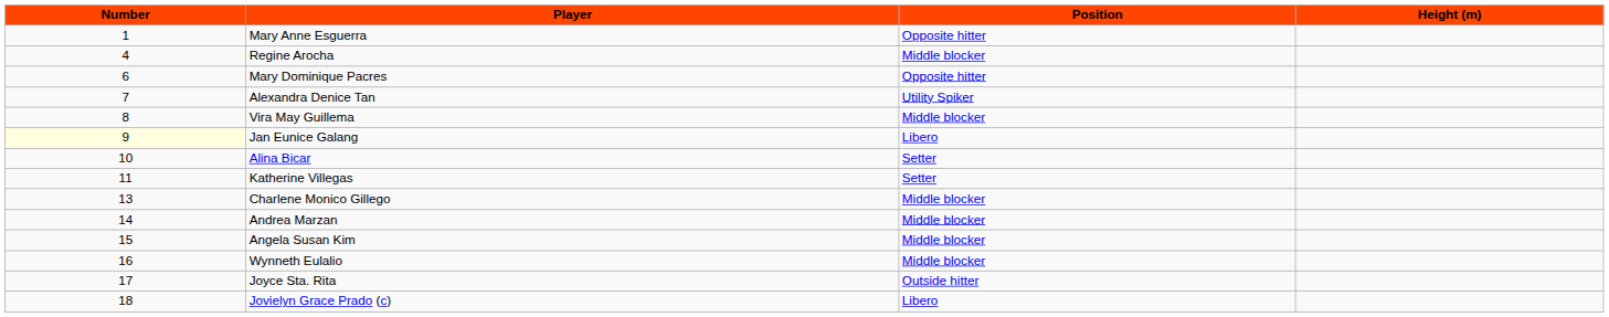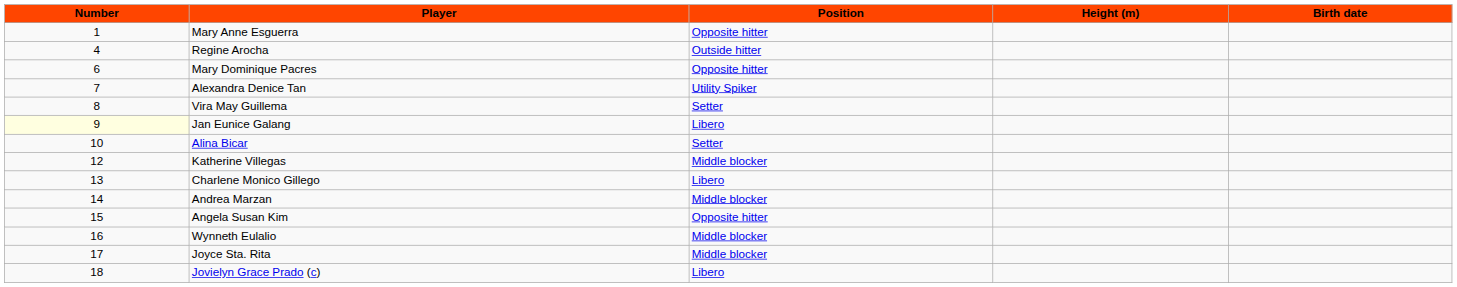+ column: Birth date
Regine Arocha | Position: Middle blocker -> Outside hitter
Vira May Guillema | Position: Middle blocker -> Setter
Katherine Villegas | Number: 11 -> 12
Katherine Villegas | Position: Setter -> Middle blocker
Charlene Monico Gillego | Position: Middle blocker -> Libero
Angela Susan Kim | Position: Middle blocker -> Opposite hitter
Joyce Sta. Rita | Position: Outside hitter -> Middle blocker
